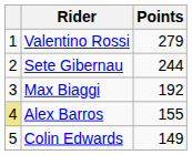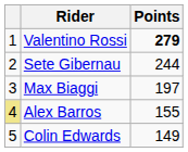Valentino Rossi | Points: normal -> bold
Max Biaggi | Points: 192 -> 197
